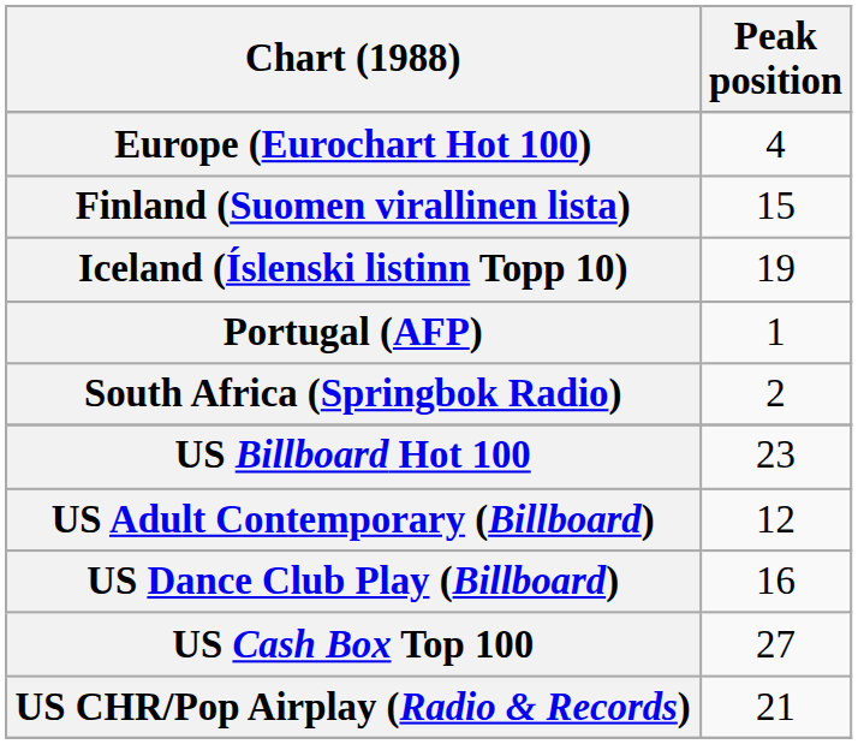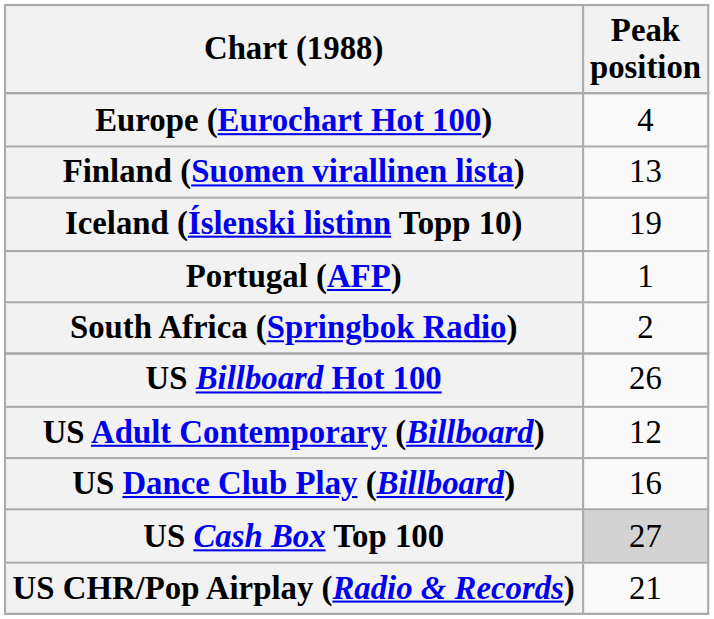Finland (Suomen virallinen lista) | Peak position: 15 -> 13
US Billboard Hot 100 | Peak position: 23 -> 26
US Cash Box Top 100 | Peak position: no background -> lightgrey background
